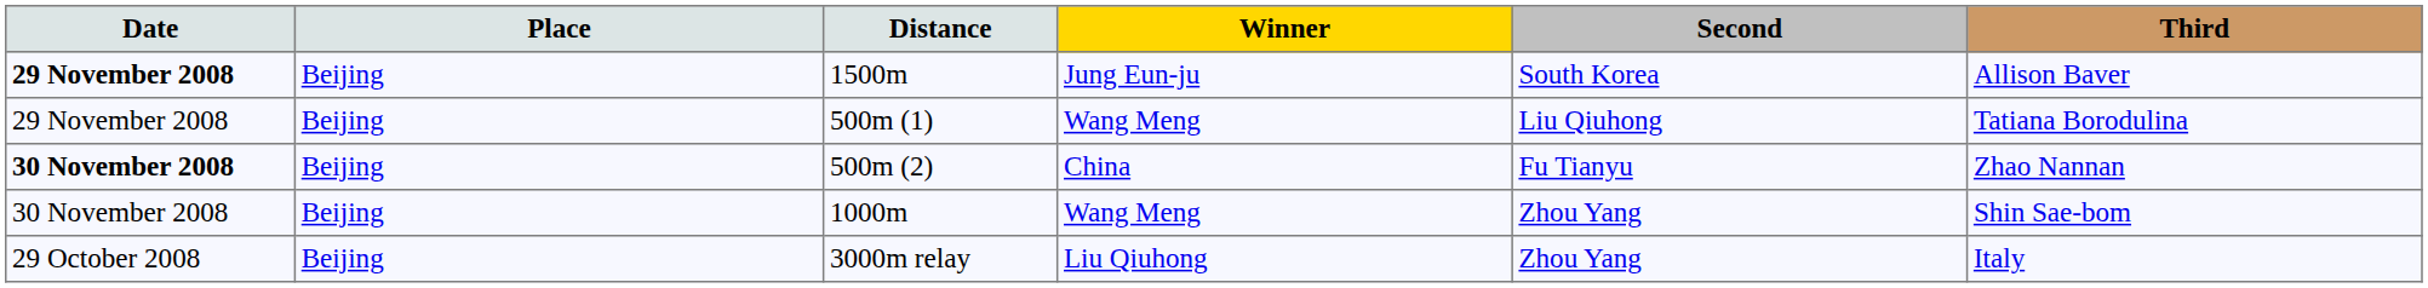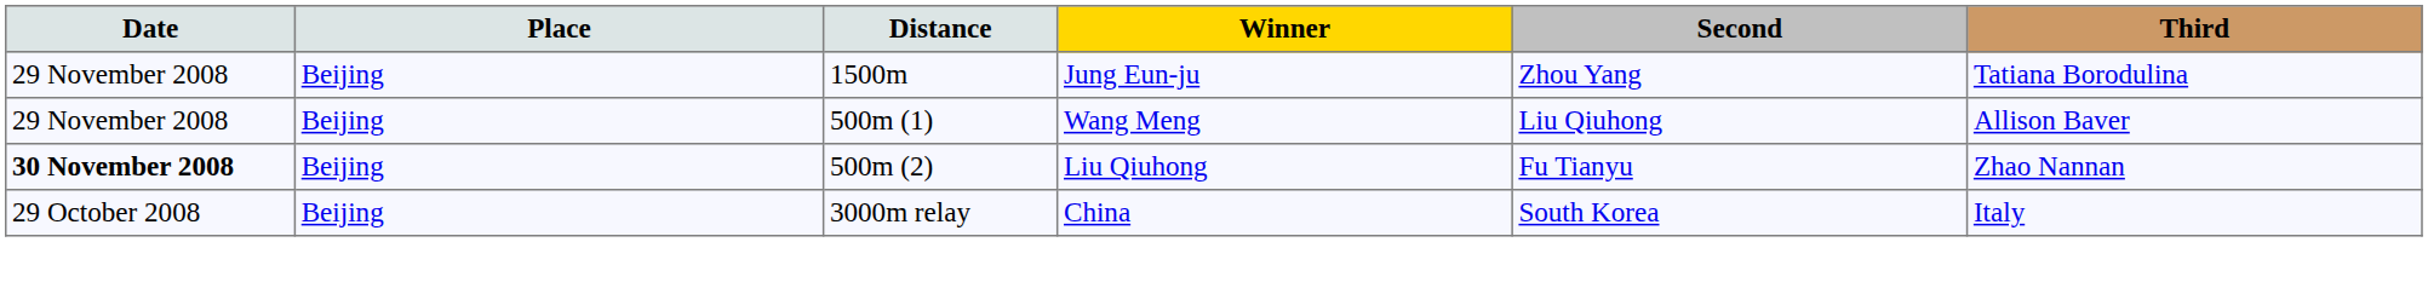1500m | Date: bold -> normal
1500m | Second: South Korea -> Zhou Yang
1500m | Third: Allison Baver -> Tatiana Borodulina
500m (1) | Third: Tatiana Borodulina -> Allison Baver
500m (2) | Winner: China -> Liu Qiuhong
- row: 30 November 2008 | Beijing | 1000m | Wang Meng | Zhou Yang | Shin Sae-bom
3000m relay | Winner: Liu Qiuhong -> China
3000m relay | Second: Zhou Yang -> South Korea
